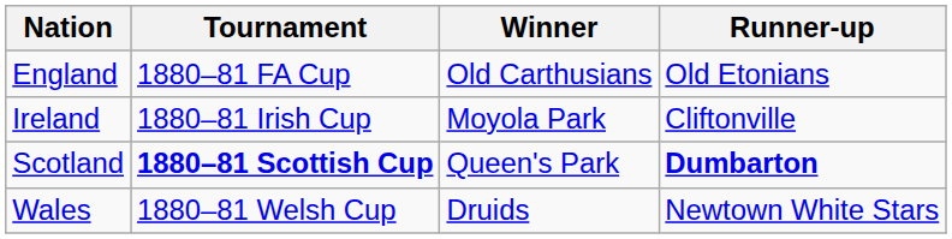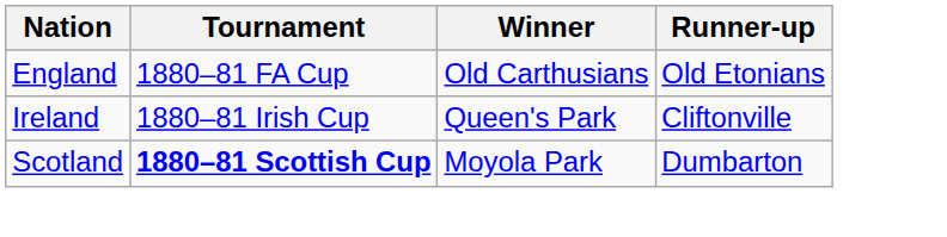Ireland | Winner: Moyola Park -> Queen's Park
Scotland | Winner: Queen's Park -> Moyola Park
Scotland | Runner-up: bold -> normal
- row: Wales | 1880–81 Welsh Cup | Druids | Newtown White Stars
